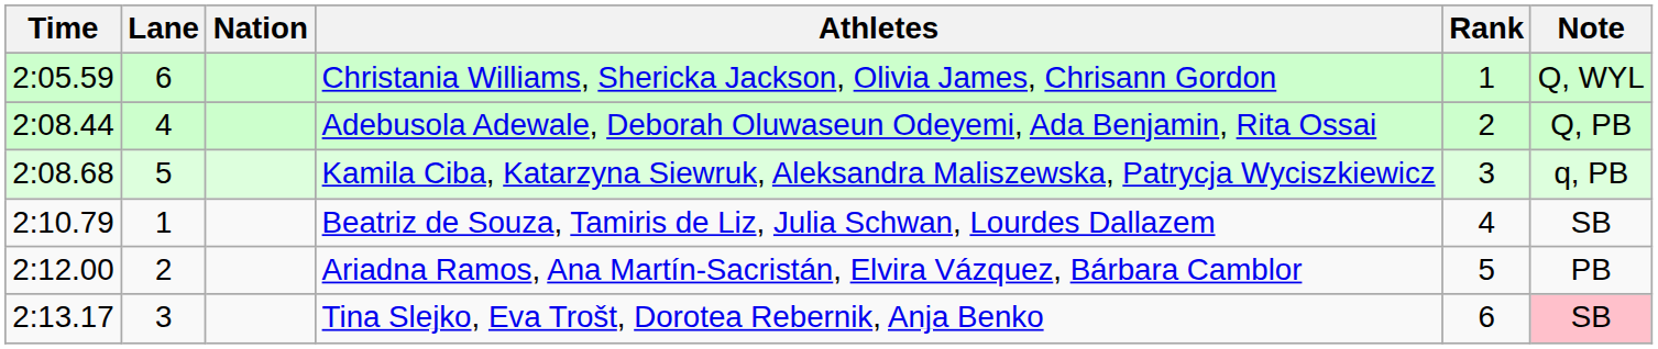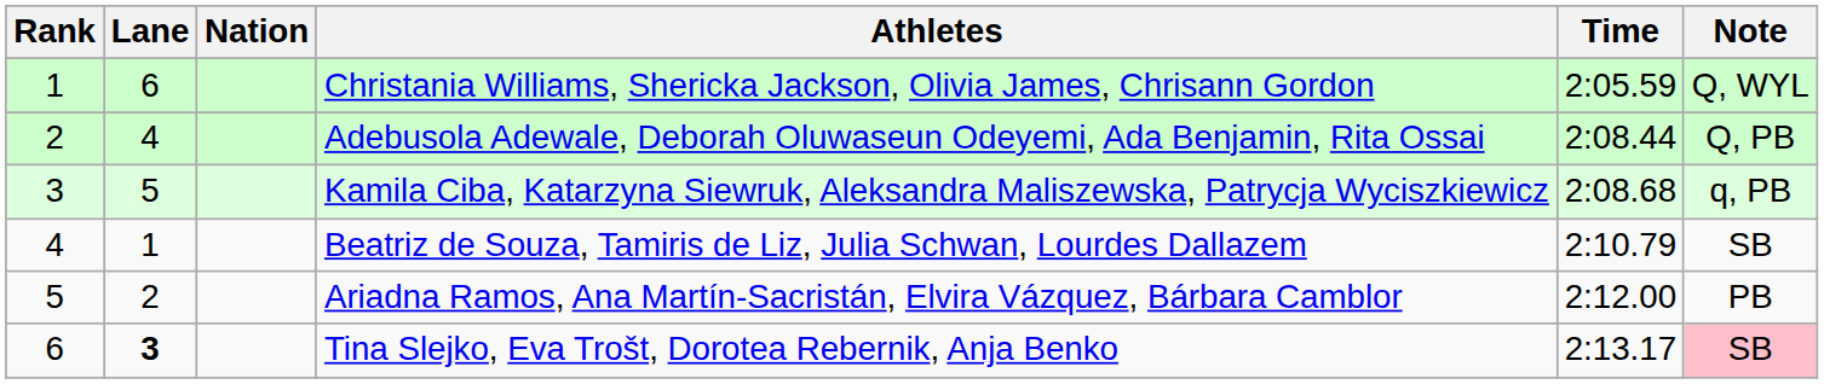columns swapped: Rank <-> Time
Tina Slejko, Eva Trošt, Dorotea Rebernik, Anja Benko | Lane: normal -> bold
